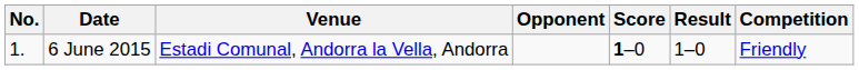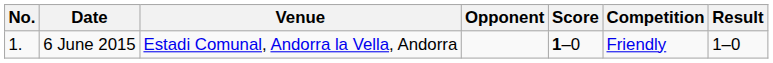columns swapped: Result <-> Competition
